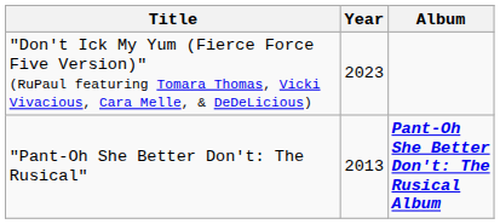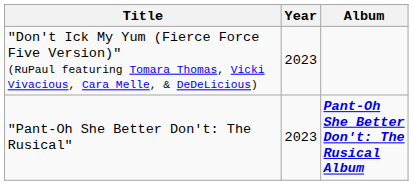"Pant-Oh She Better Don't: The Rusical" | Year: 2013 -> 2023
